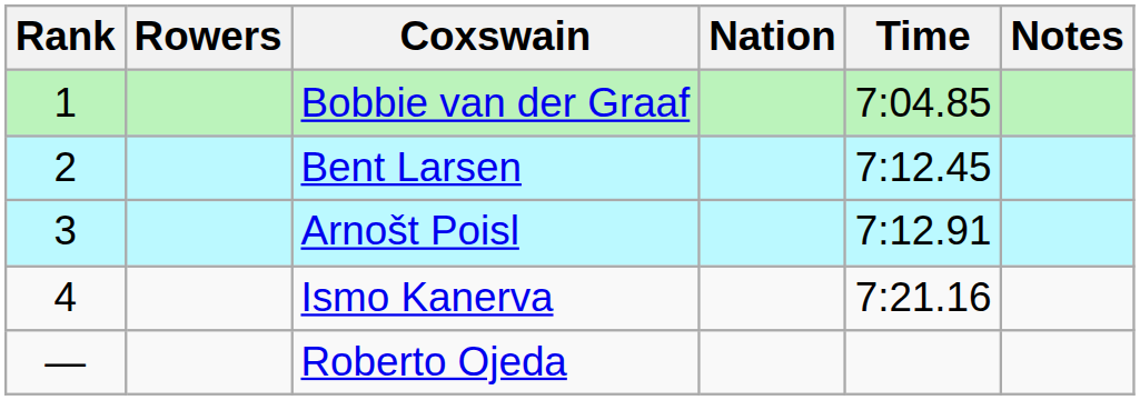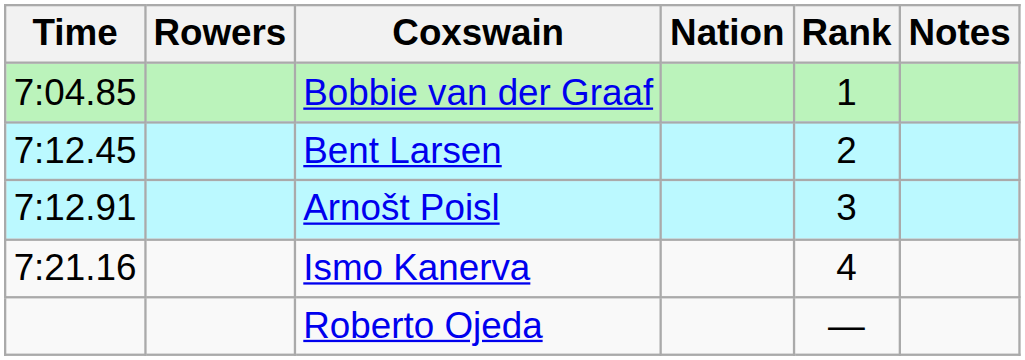columns swapped: Rank <-> Time
